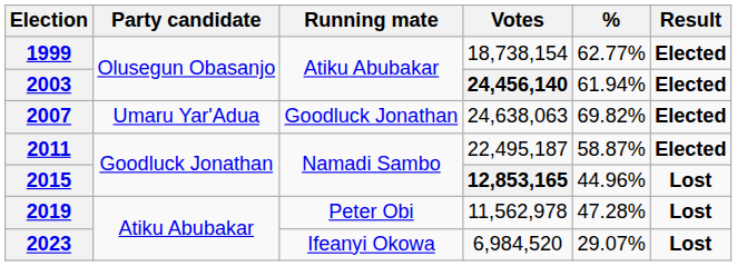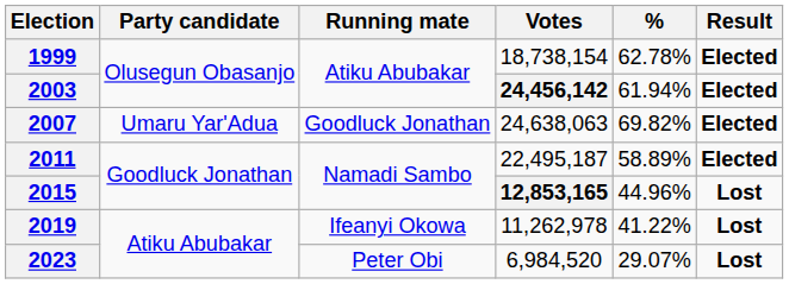1999 | %: 62.77% -> 62.78%
2003 | Votes: 24,456,140 -> 24,456,142
2011 | %: 58.87% -> 58.89%
2019 | Running mate: Peter Obi -> Ifeanyi Okowa
2019 | Votes: 11,562,978 -> 11,262,978
2019 | %: 47.28% -> 41.22%
2023 | Running mate: Ifeanyi Okowa -> Peter Obi
